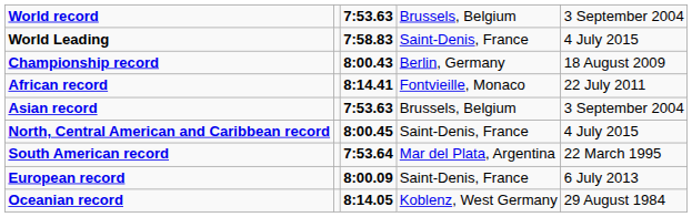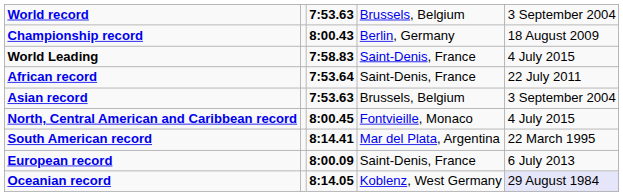rows swapped: Championship record <-> World Leading
African record | column 3: 8:14.41 -> 7:53.64
African record | column 4: Fontvieille, Monaco -> Saint-Denis, France
North, Central American and Caribbean record | column 4: Saint-Denis, France -> Fontvieille, Monaco
South American record | column 3: 7:53.64 -> 8:14.41
Oceanian record | column 5: no background -> lavender background
